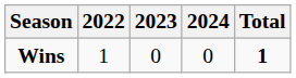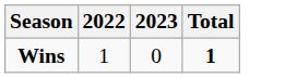- column: 2024 | 0
